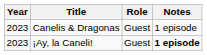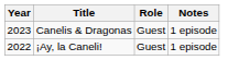¡Ay, la Caneli! | Year: 2023 -> 2022
¡Ay, la Caneli! | Notes: bold -> normal
